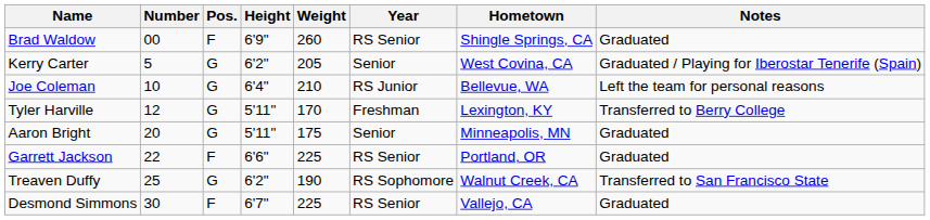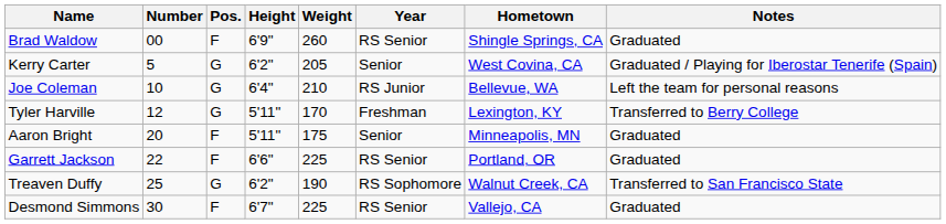Aaron Bright | Pos.: G -> F
